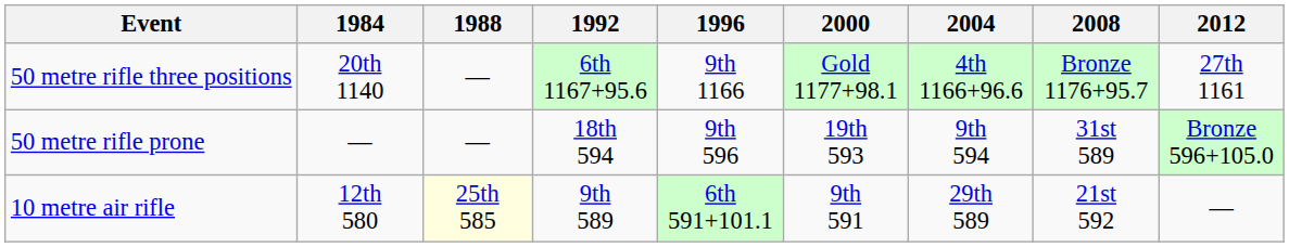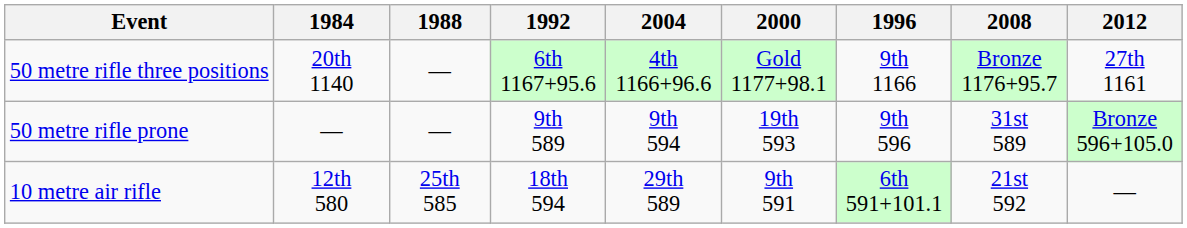columns swapped: 1996 <-> 2004
50 metre rifle prone | 1992: 18th 594 -> 9th 589
10 metre air rifle | 1988: lightyellow background -> no background
10 metre air rifle | 1992: 9th 589 -> 18th 594
